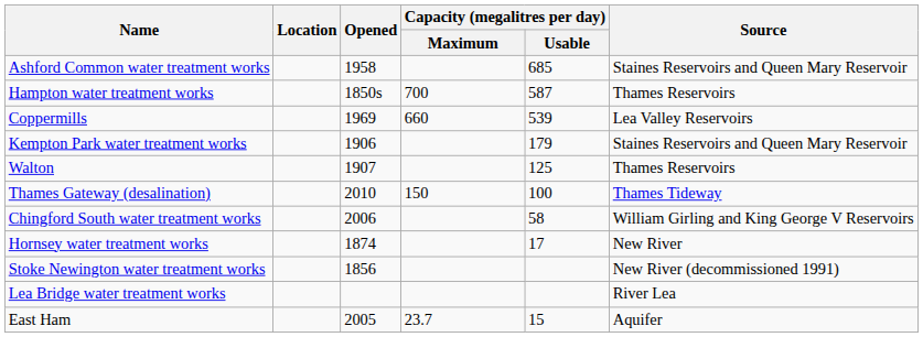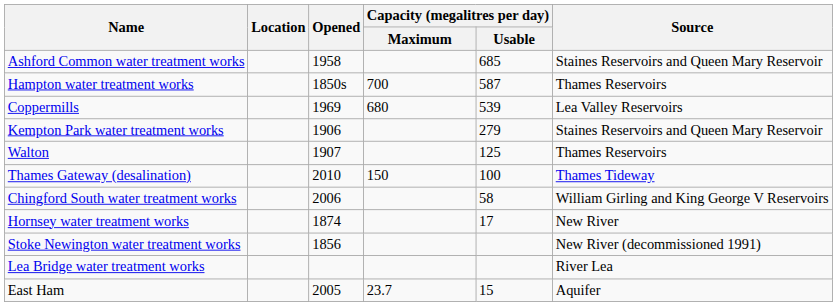Coppermills | Capacity (megalitres per day) / Maximum: 660 -> 680
Kempton Park water treatment works | Capacity (megalitres per day) / Usable: 179 -> 279
